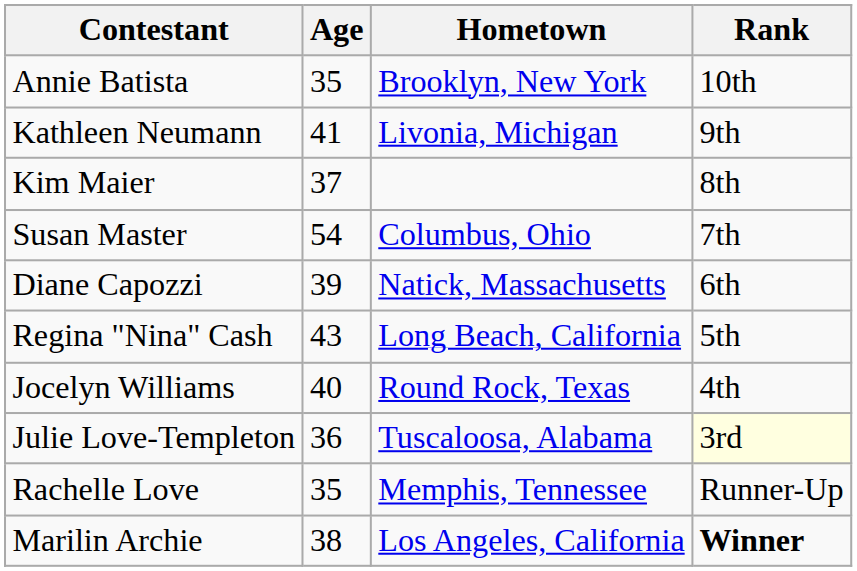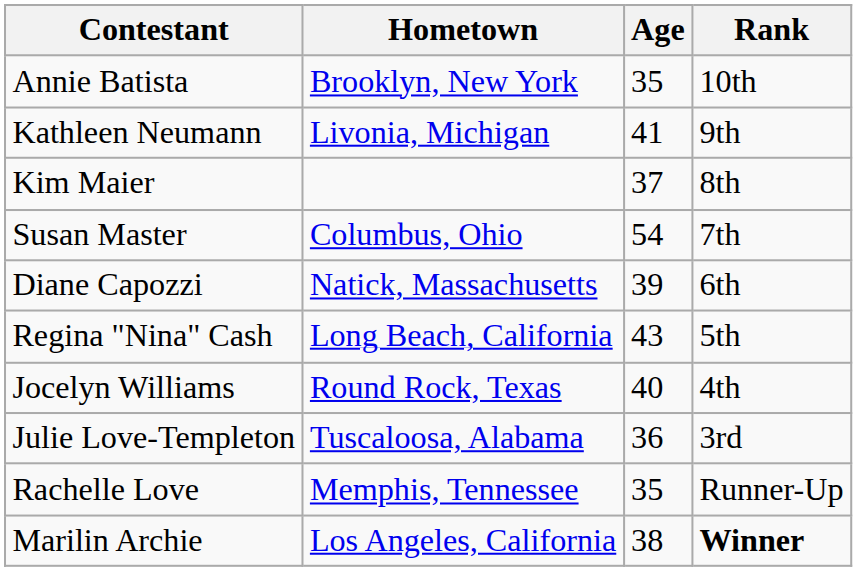columns swapped: Age <-> Hometown
Julie Love-Templeton | Rank: lightyellow background -> no background
